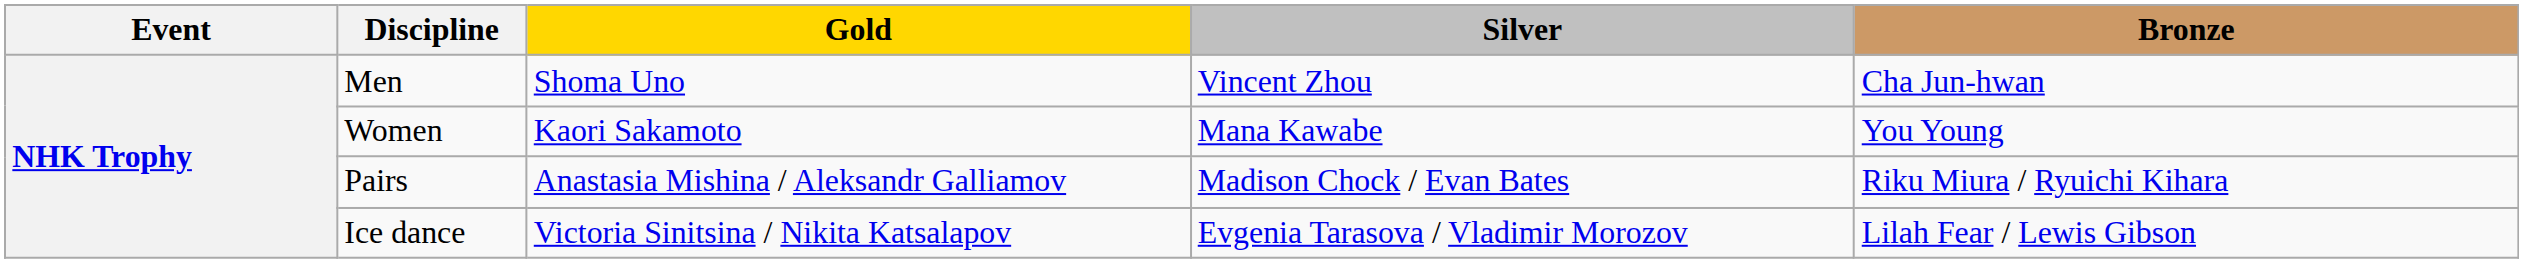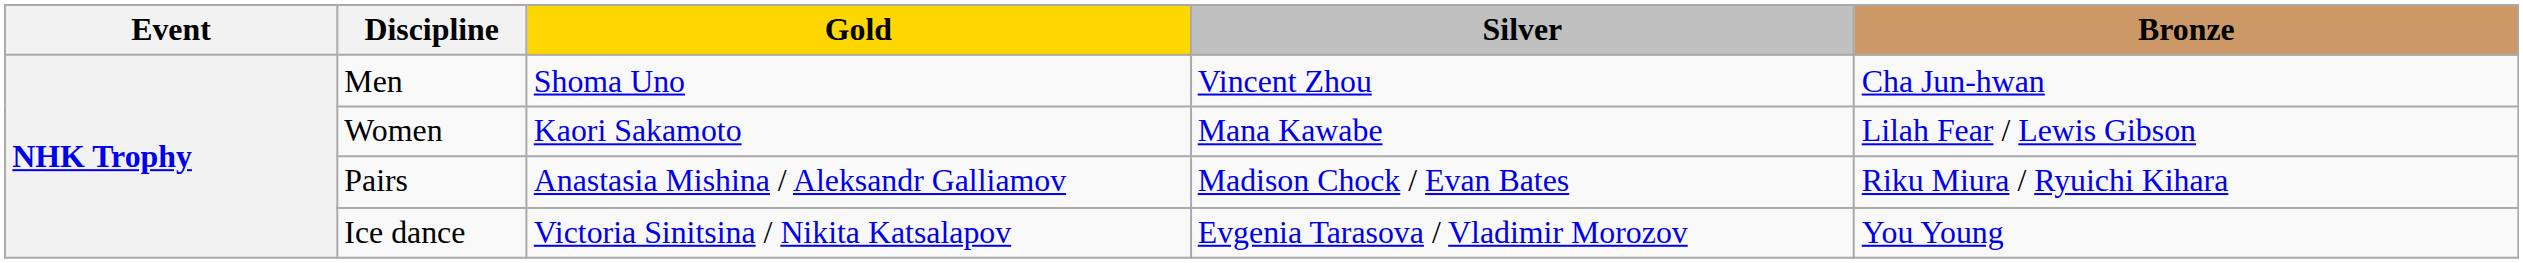Women | Bronze: You Young -> Lilah Fear / Lewis Gibson
Ice dance | Bronze: Lilah Fear / Lewis Gibson -> You Young
